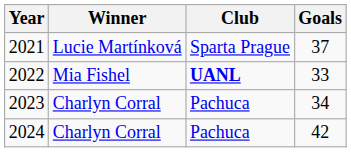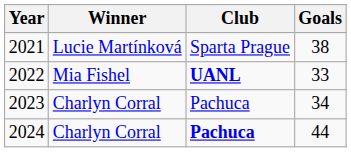2021 | Goals: 37 -> 38
2024 | Club: normal -> bold
2024 | Goals: 42 -> 44
